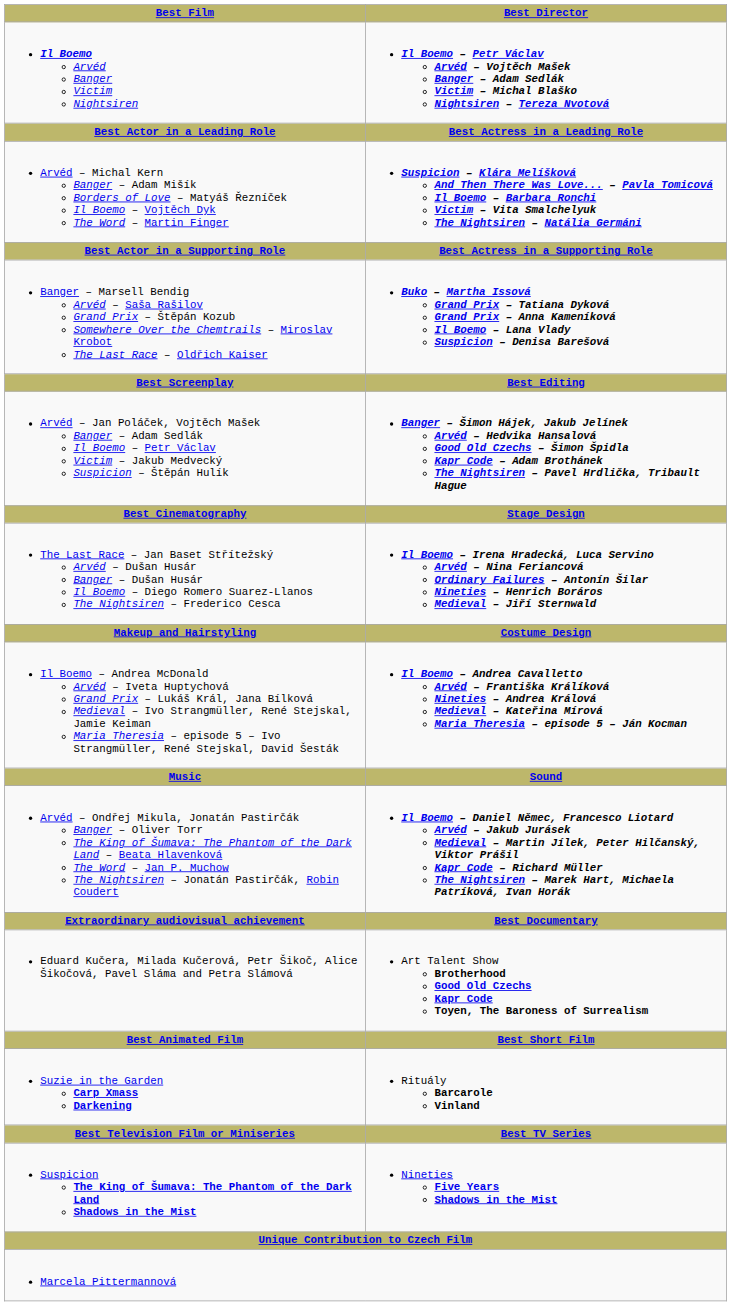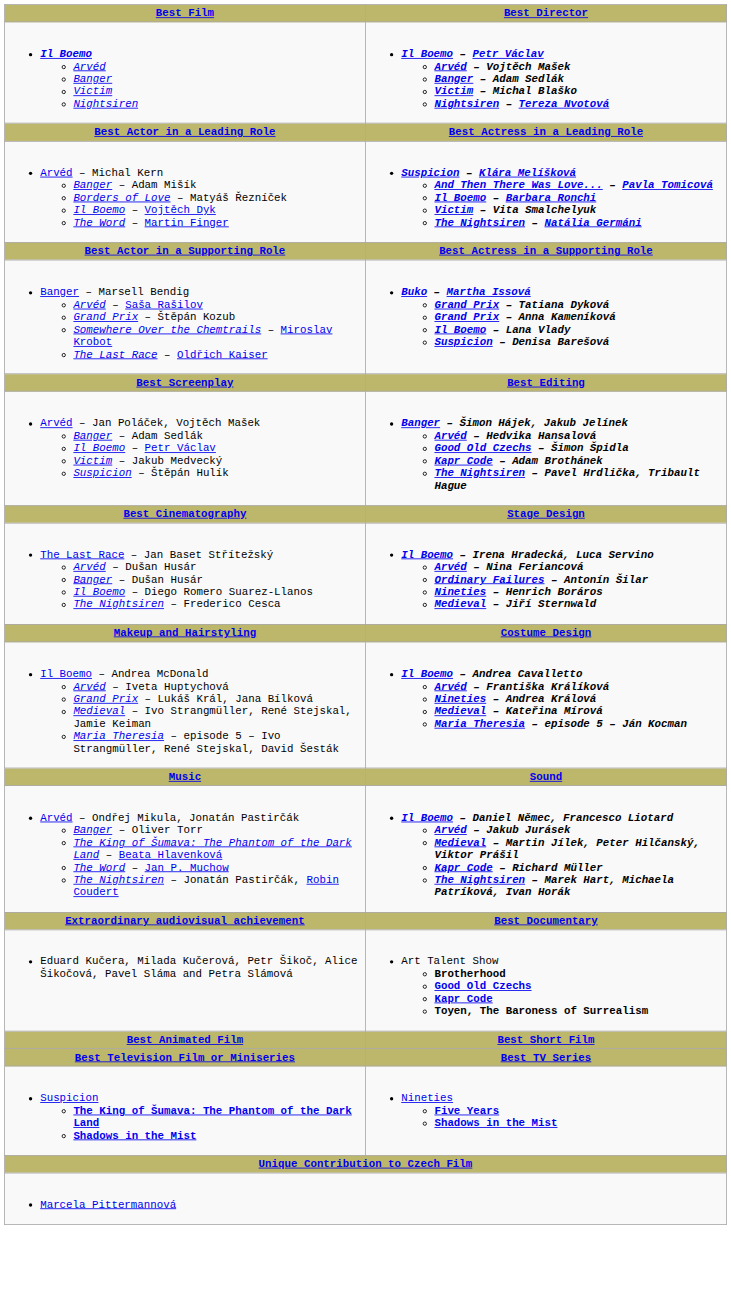- row: Suzie in the Garden Carp Xmass Darkening | Rituály Barcarole Vinland
